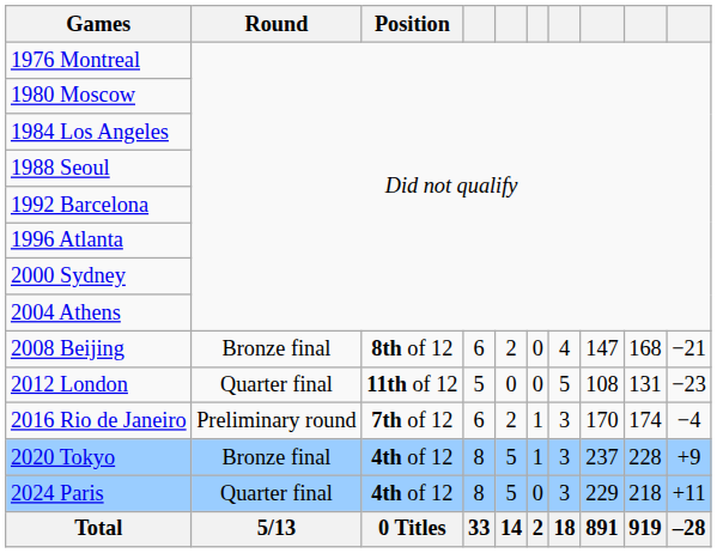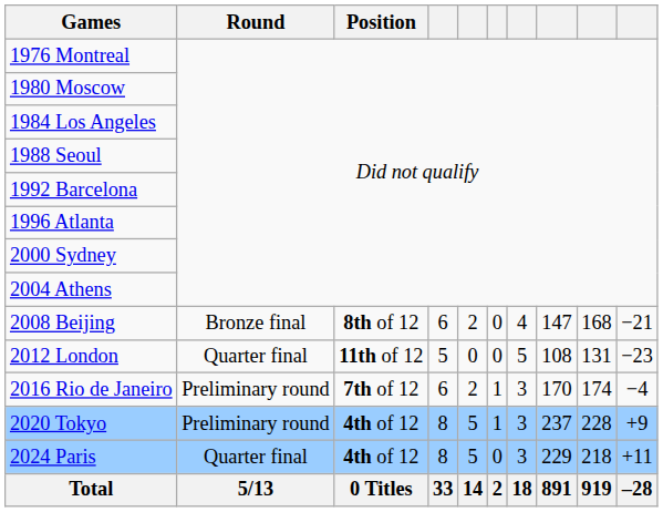2020 Tokyo | Round: Bronze final -> Preliminary round
